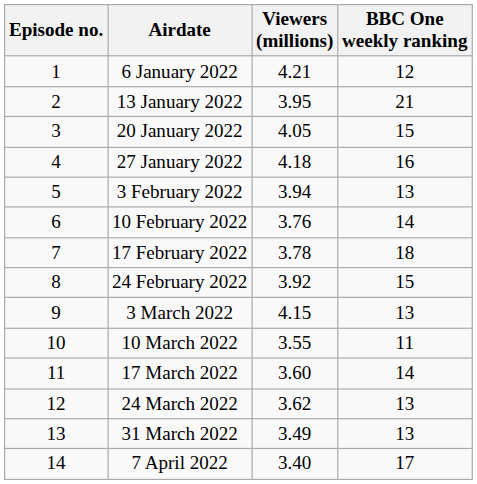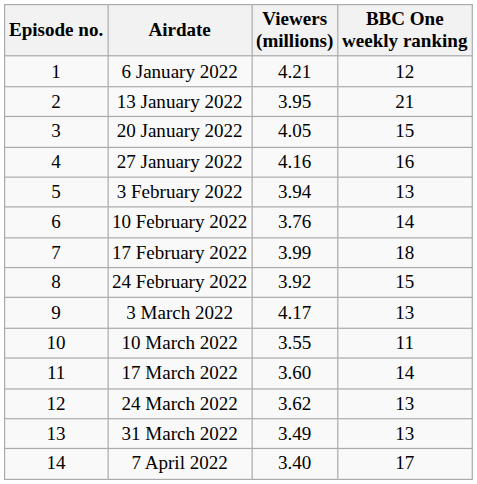27 January 2022 | Viewers (millions): 4.18 -> 4.16
17 February 2022 | Viewers (millions): 3.78 -> 3.99
3 March 2022 | Viewers (millions): 4.15 -> 4.17
